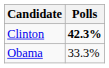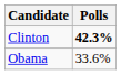Obama | Polls: 33.3% -> 33.6%
